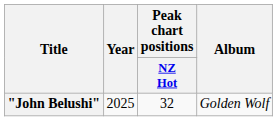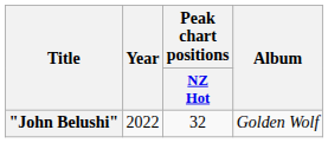"John Belushi" | Year: 2025 -> 2022
